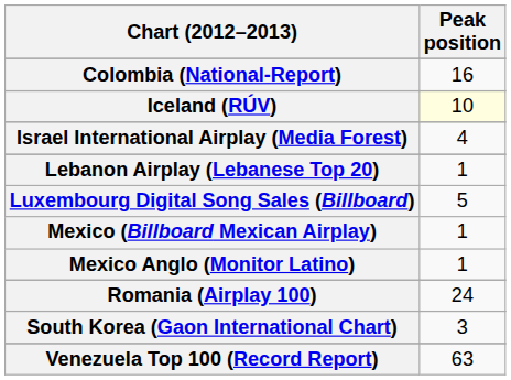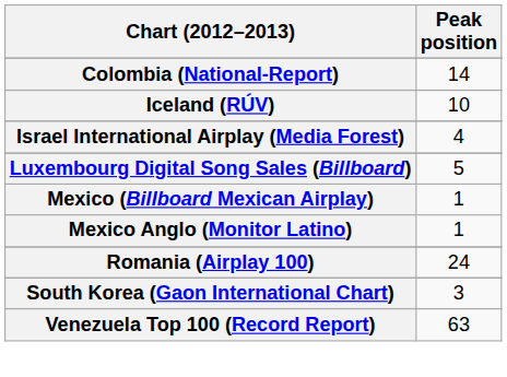Colombia (National-Report) | Peak position: 16 -> 14
Iceland (RÚV) | Peak position: lightyellow background -> no background
- row: Lebanon Airplay (Lebanese Top 20) | 1
